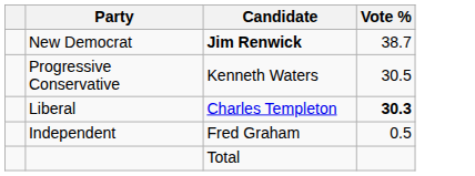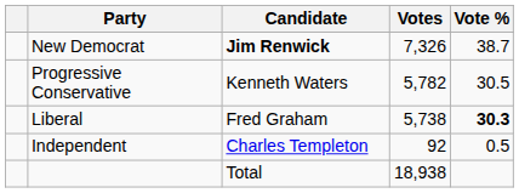+ column: Votes | 7,326 | 5,782 | 5,738 | 92 | 18,938
Liberal | Candidate: Charles Templeton -> Fred Graham
Independent | Candidate: Fred Graham -> Charles Templeton
